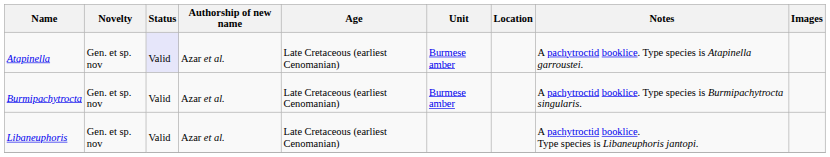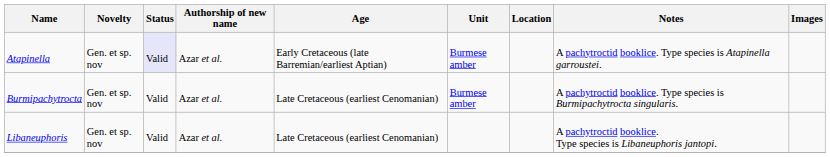Atapinella | Age: Late Cretaceous (earliest Cenomanian) -> Early Cretaceous (late Barremian/earliest Aptian)
